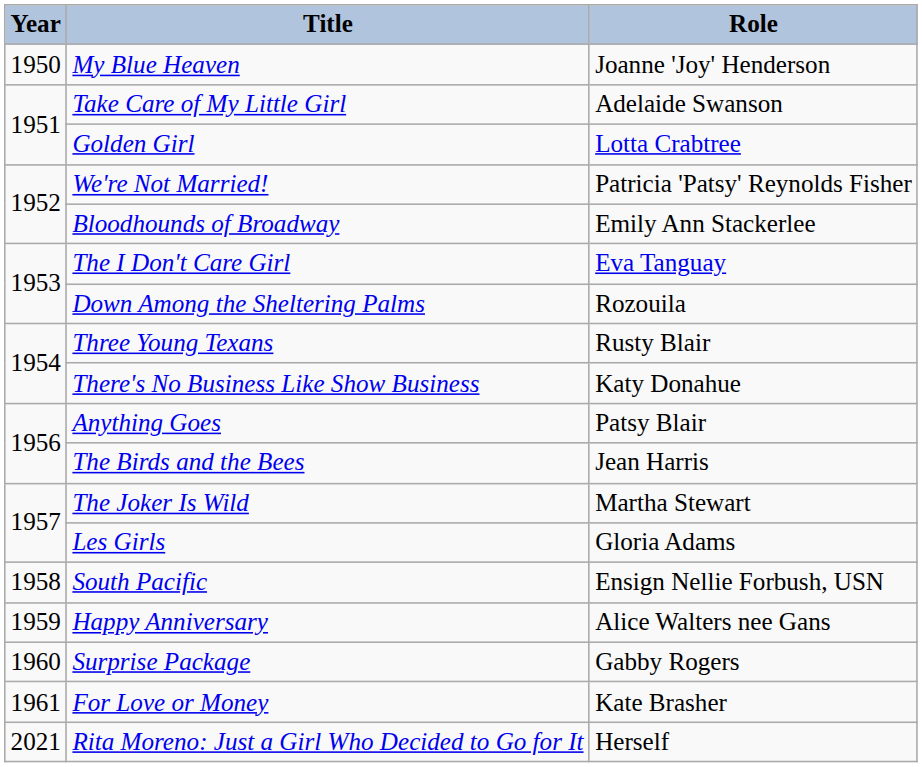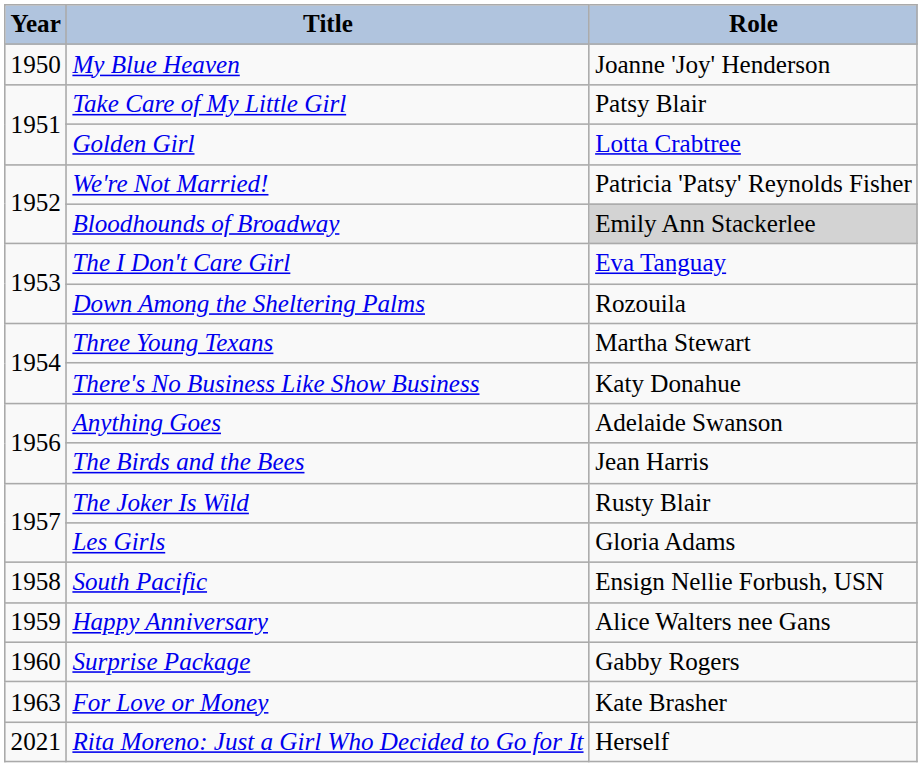Take Care of My Little Girl | Role: Adelaide Swanson -> Patsy Blair
Bloodhounds of Broadway | Role: no background -> lightgrey background
Three Young Texans | Role: Rusty Blair -> Martha Stewart
Anything Goes | Role: Patsy Blair -> Adelaide Swanson
The Joker Is Wild | Role: Martha Stewart -> Rusty Blair
For Love or Money | Year: 1961 -> 1963
